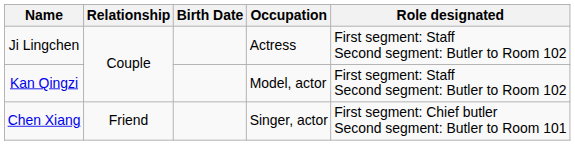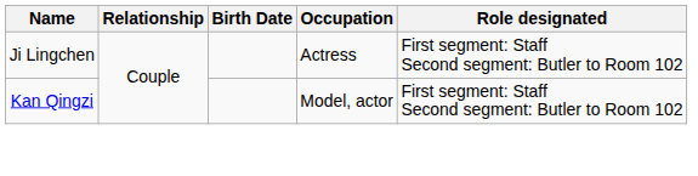- row: Chen Xiang | Friend | Singer, actor | First segment: Chief butler Second segment: Butler to Room 101
